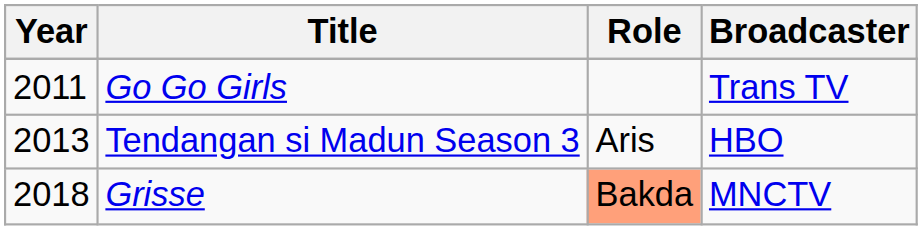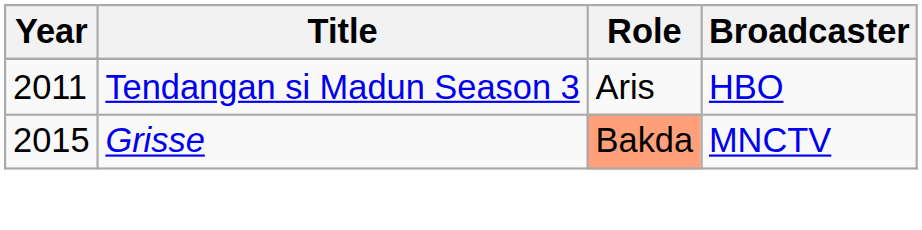- row: 2011 | Go Go Girls | Trans TV
Tendangan si Madun Season 3 | Year: 2013 -> 2011
Grisse | Year: 2018 -> 2015
